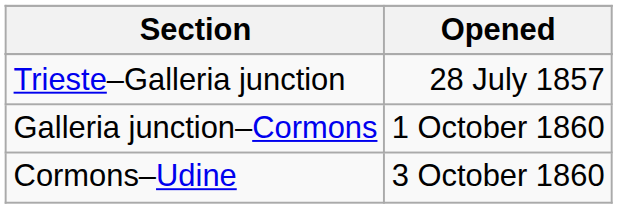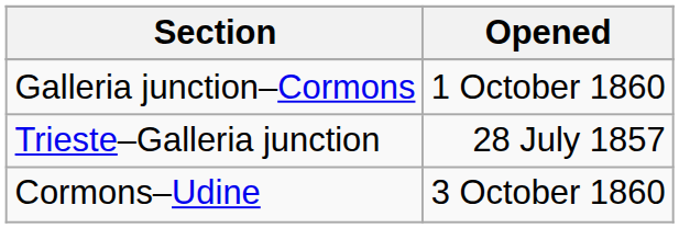rows swapped: Trieste–Galleria junction <-> Galleria junction–Cormons
